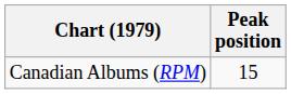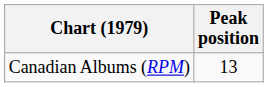Canadian Albums (RPM) | Peak position: 15 -> 13
